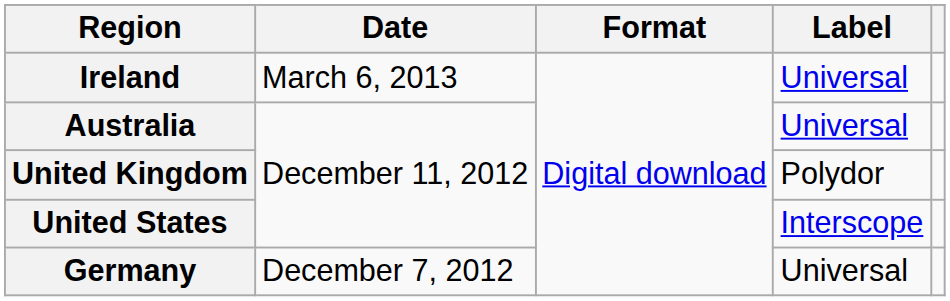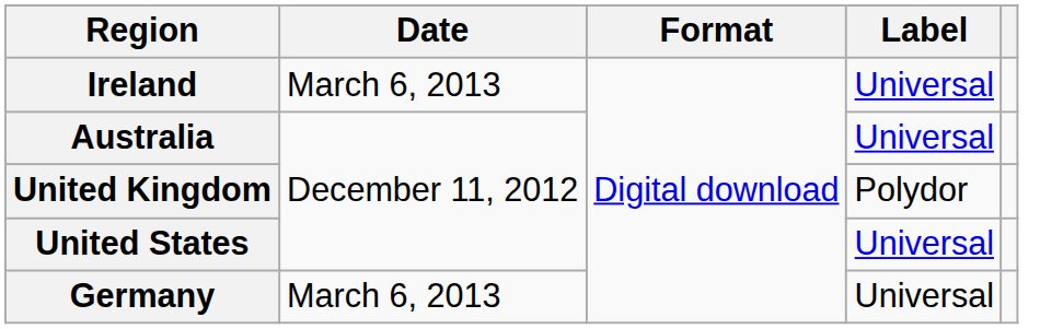United States | Label: Interscope -> Universal
Germany | Date: December 7, 2012 -> March 6, 2013
